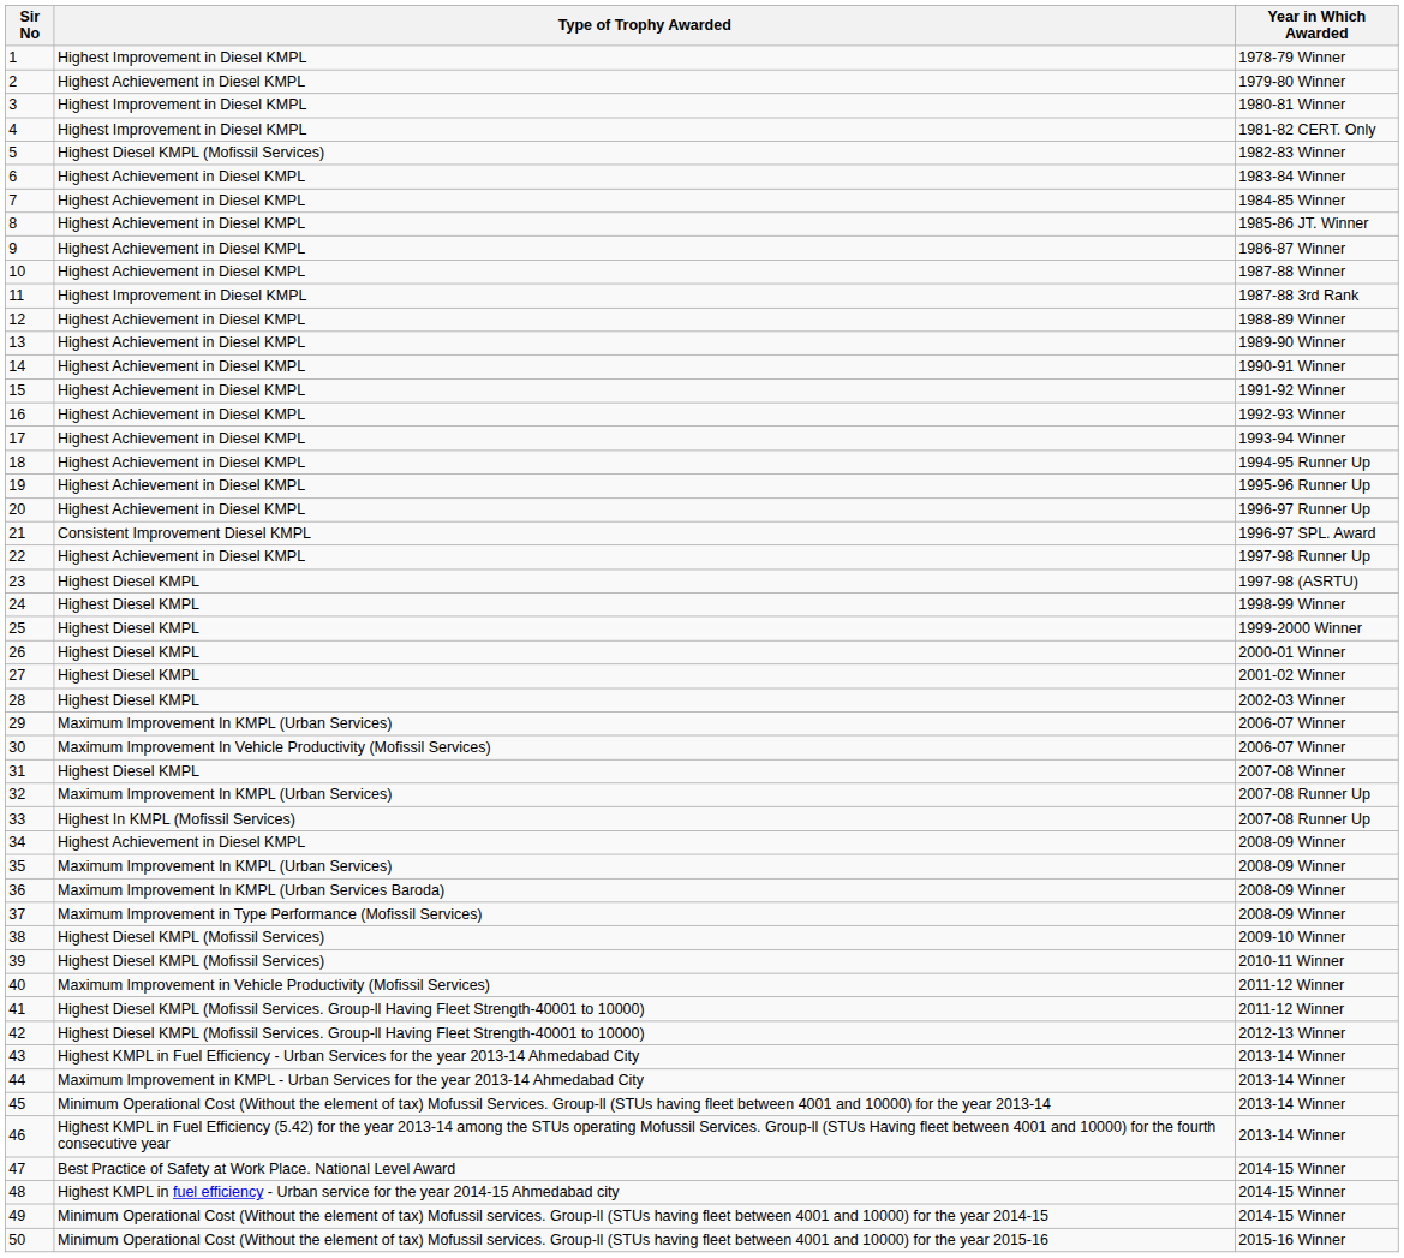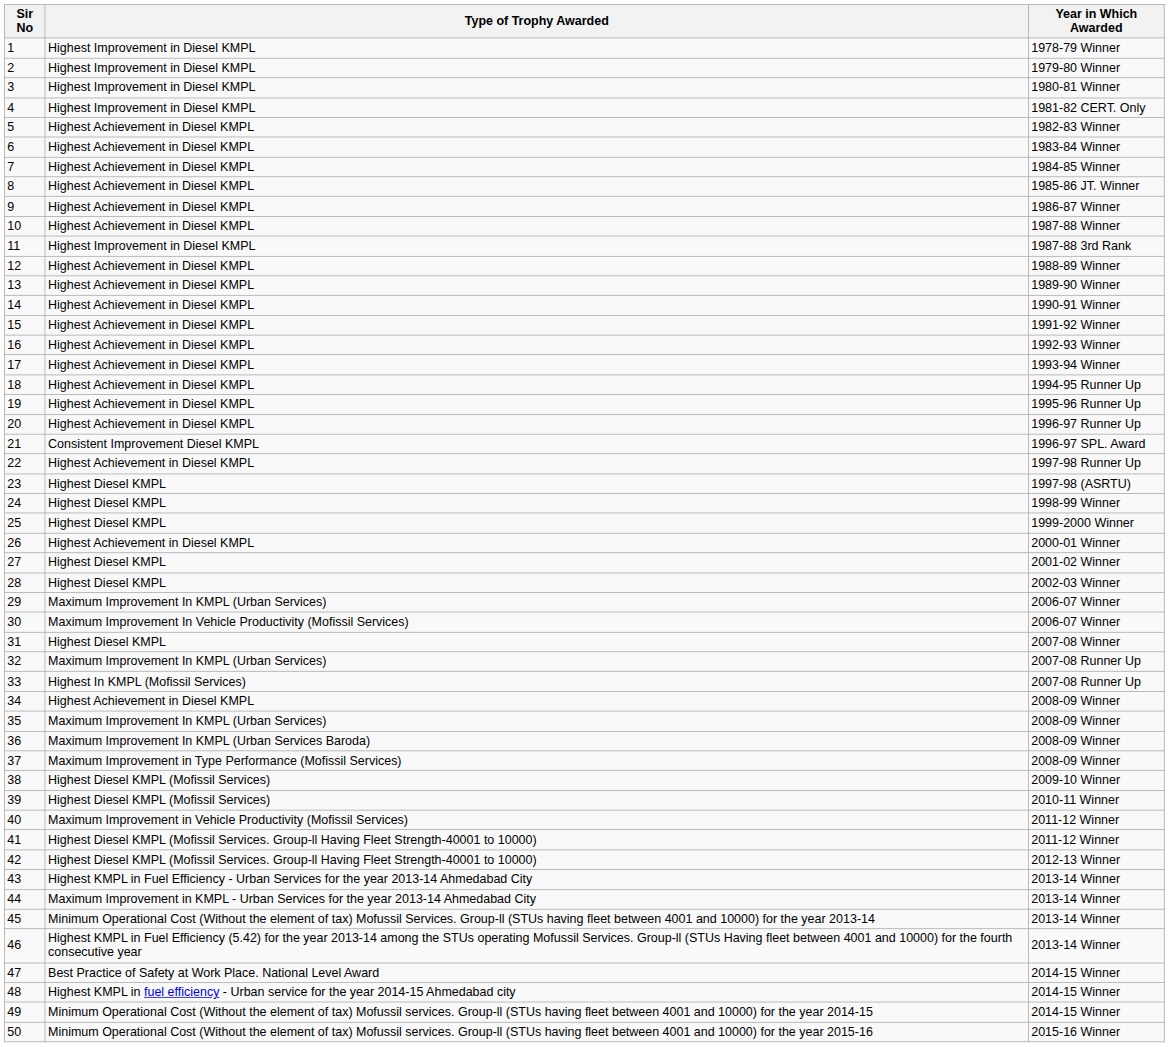2 | Type of Trophy Awarded: Highest Achievement in Diesel KMPL -> Highest Improvement in Diesel KMPL
5 | Type of Trophy Awarded: Highest Diesel KMPL (Mofissil Services) -> Highest Achievement in Diesel KMPL
26 | Type of Trophy Awarded: Highest Diesel KMPL -> Highest Achievement in Diesel KMPL
